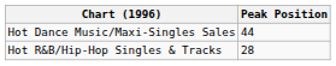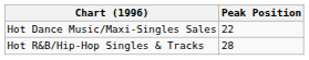Hot Dance Music/Maxi-Singles Sales | Peak Position: 44 -> 22
